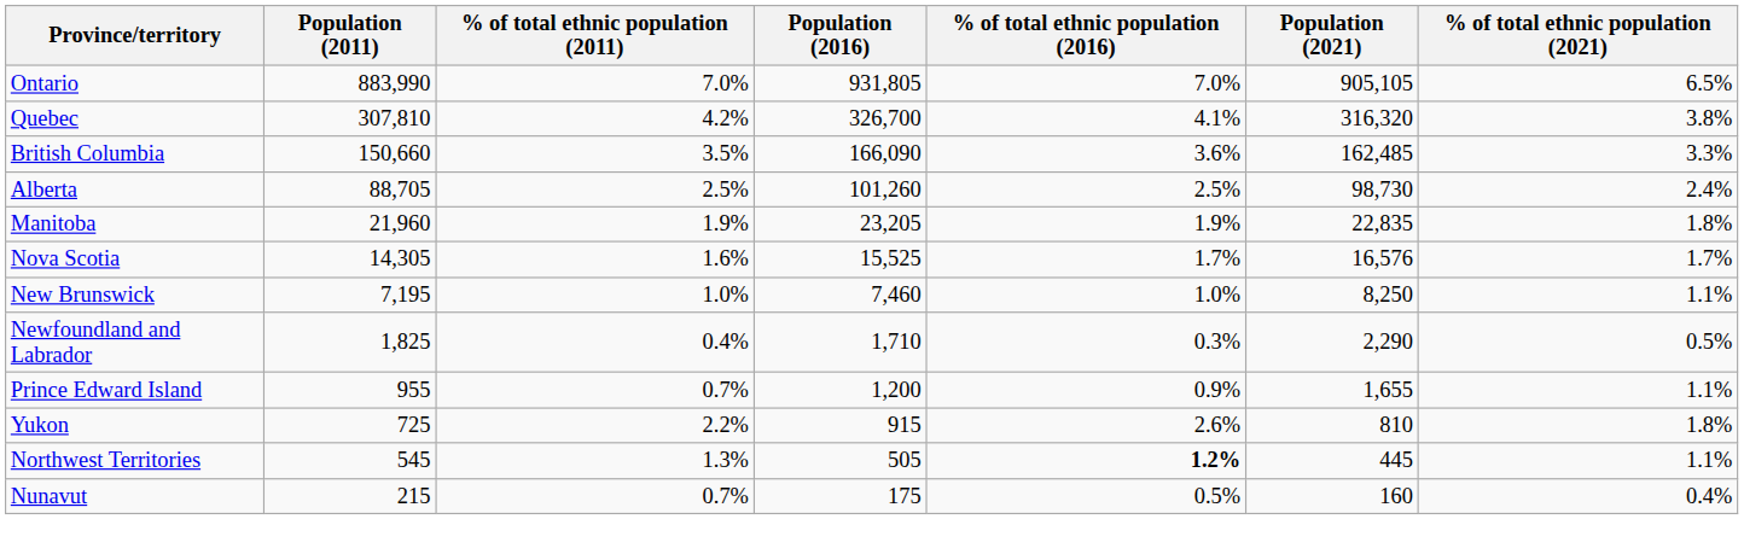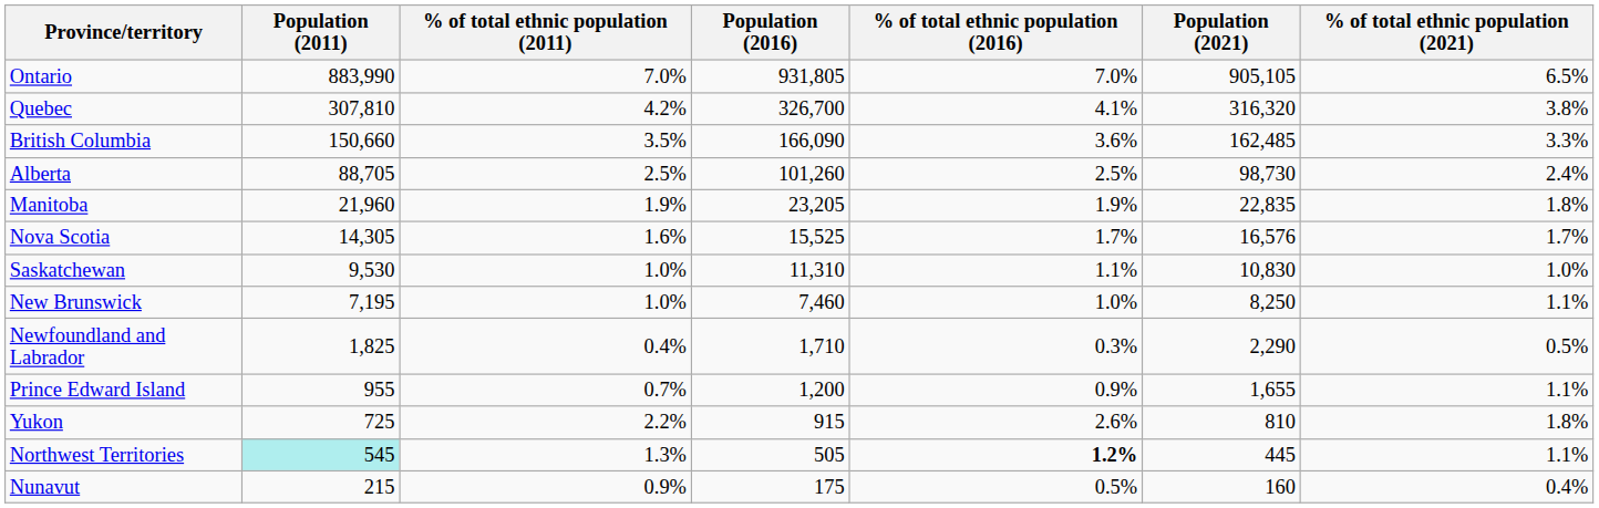+ row: Saskatchewan | 9,530 | 1.0% | 11,310 | 1.1% | 10,830 | 1.0%
Northwest Territories | Population (2011): no background -> paleturquoise background
Nunavut | % of total ethnic population (2011): 0.7% -> 0.9%
